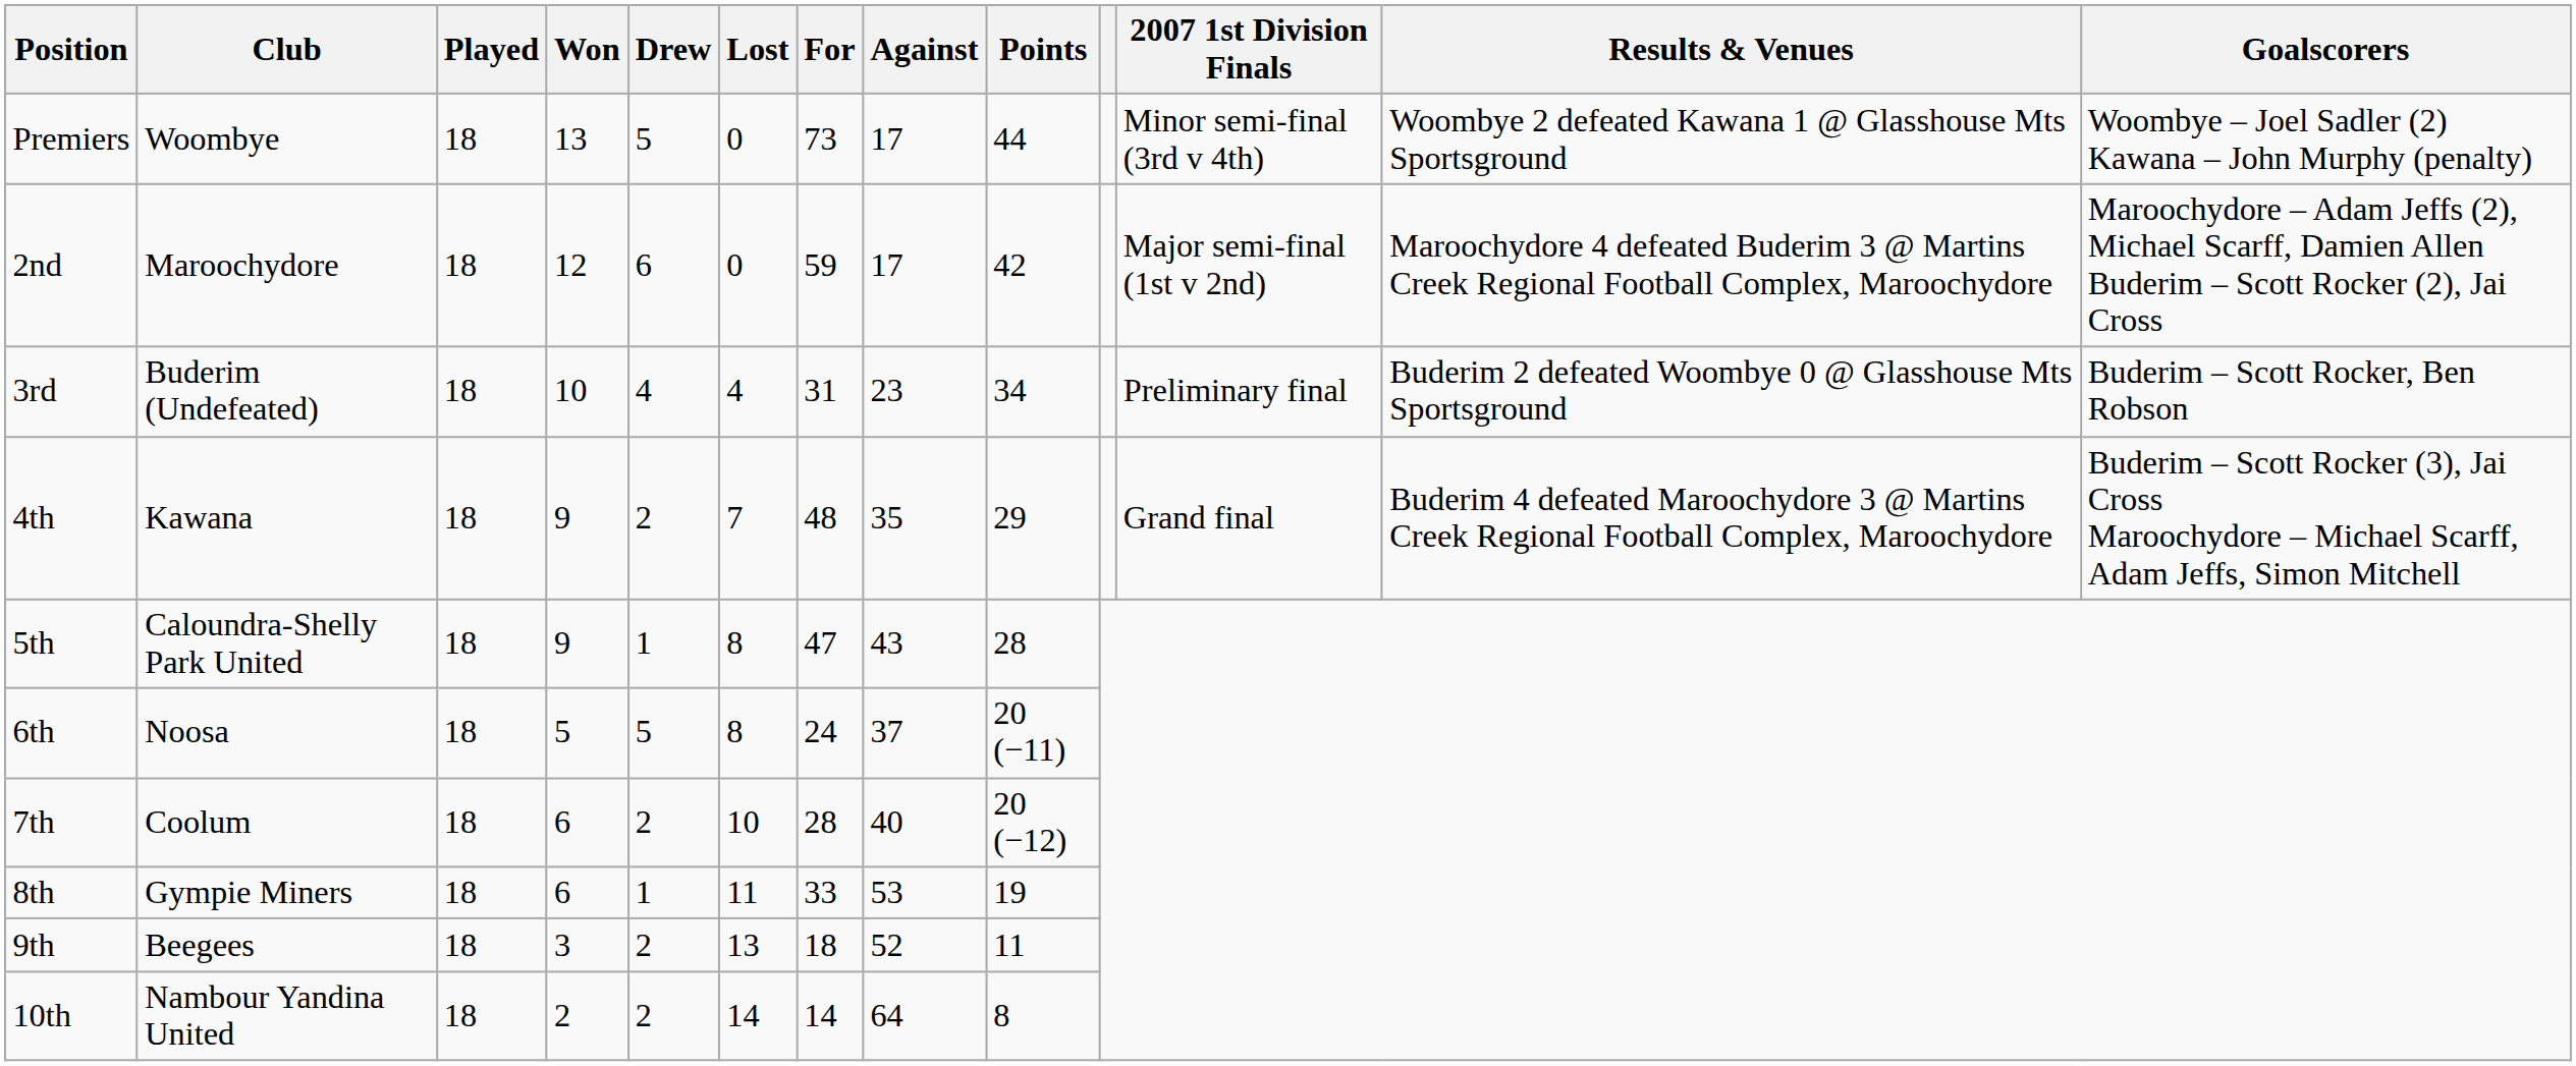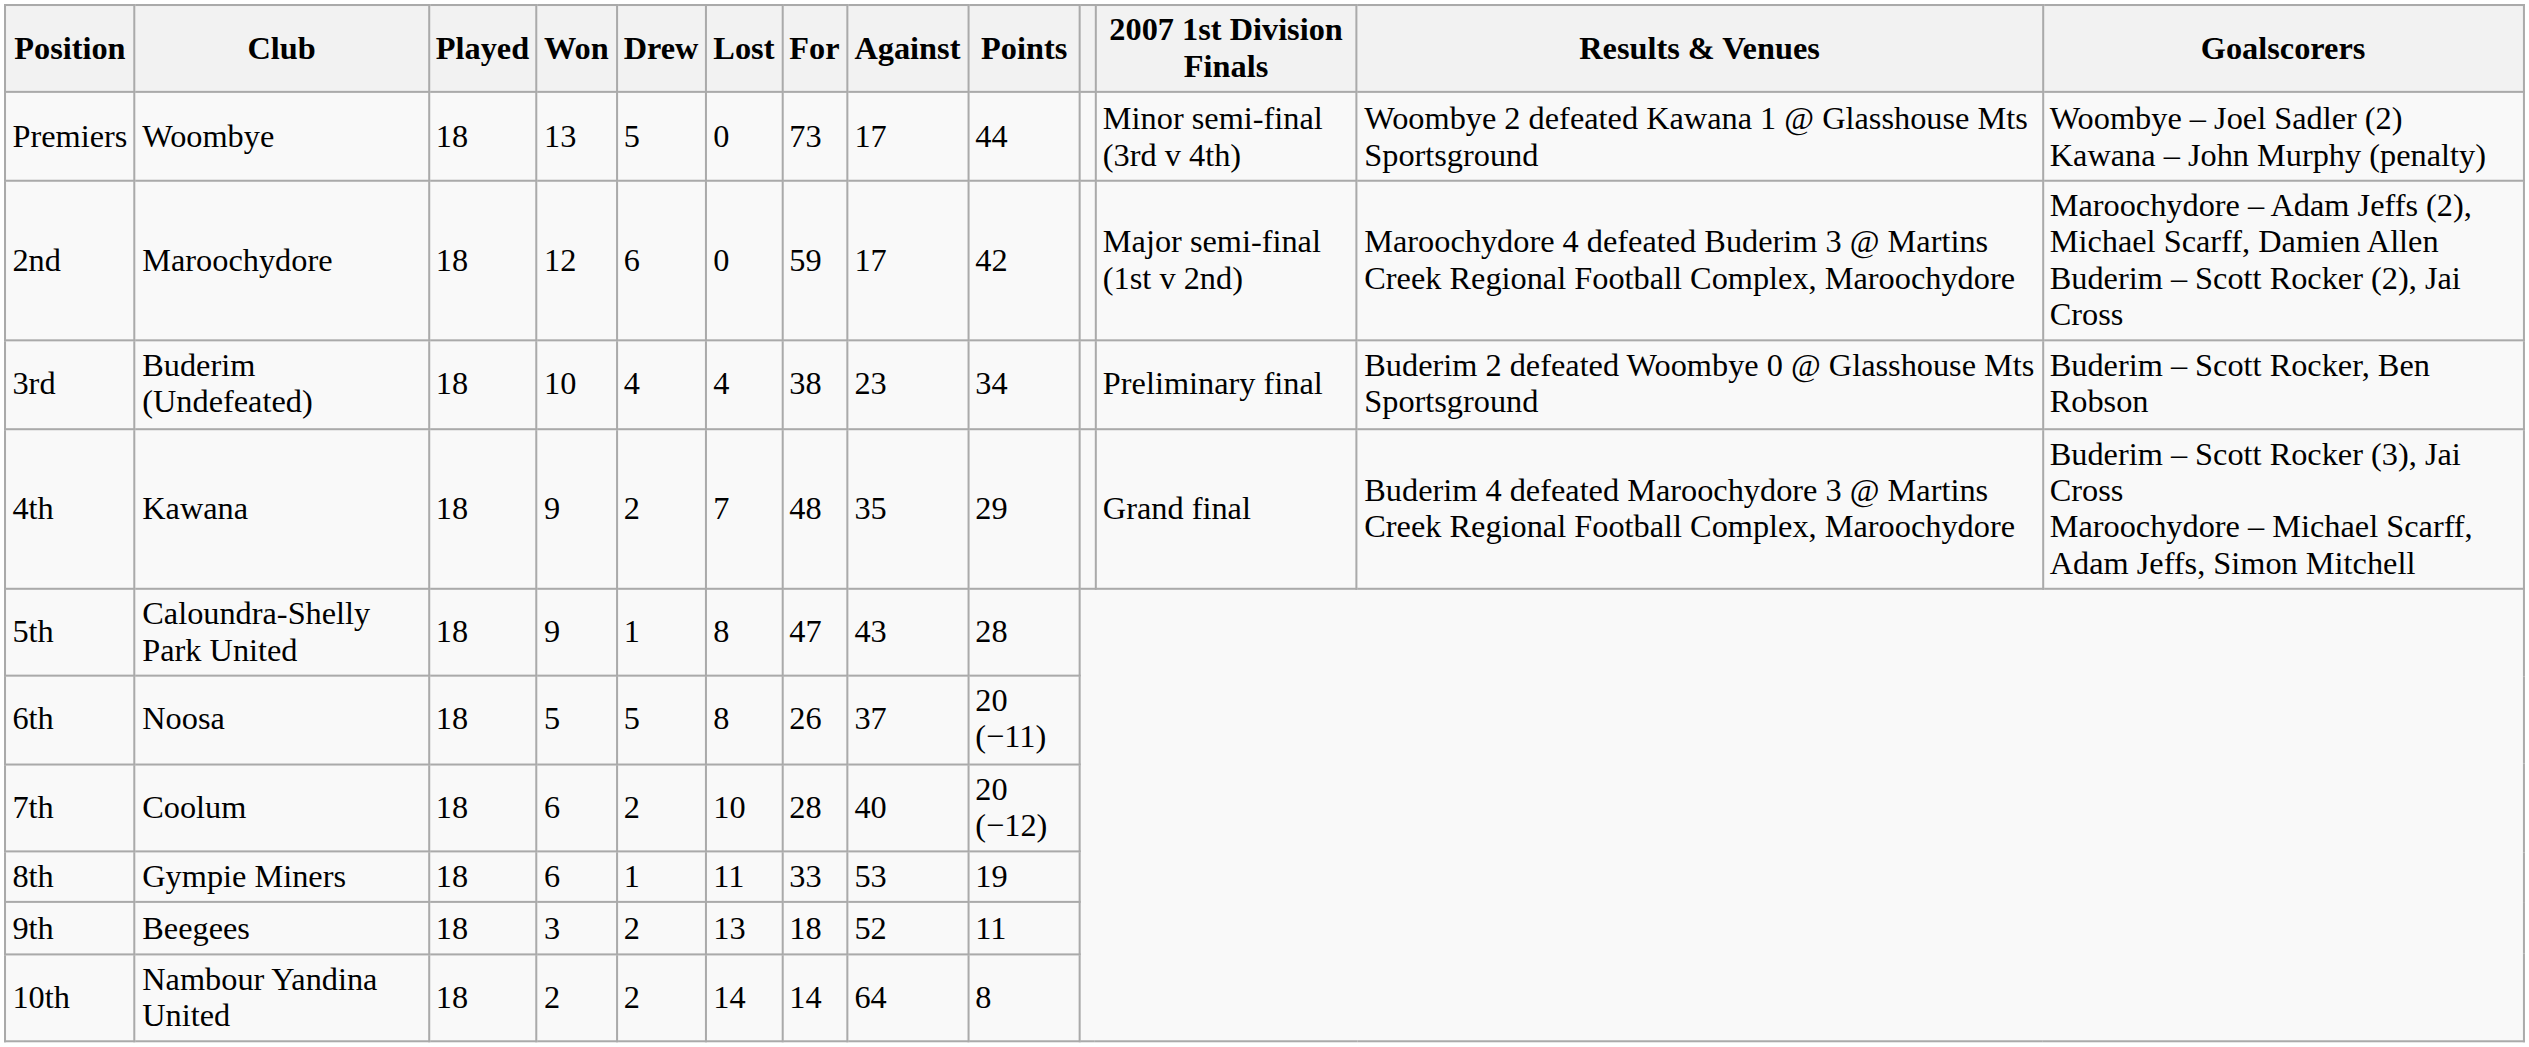3rd | For: 31 -> 38
6th | For: 24 -> 26
